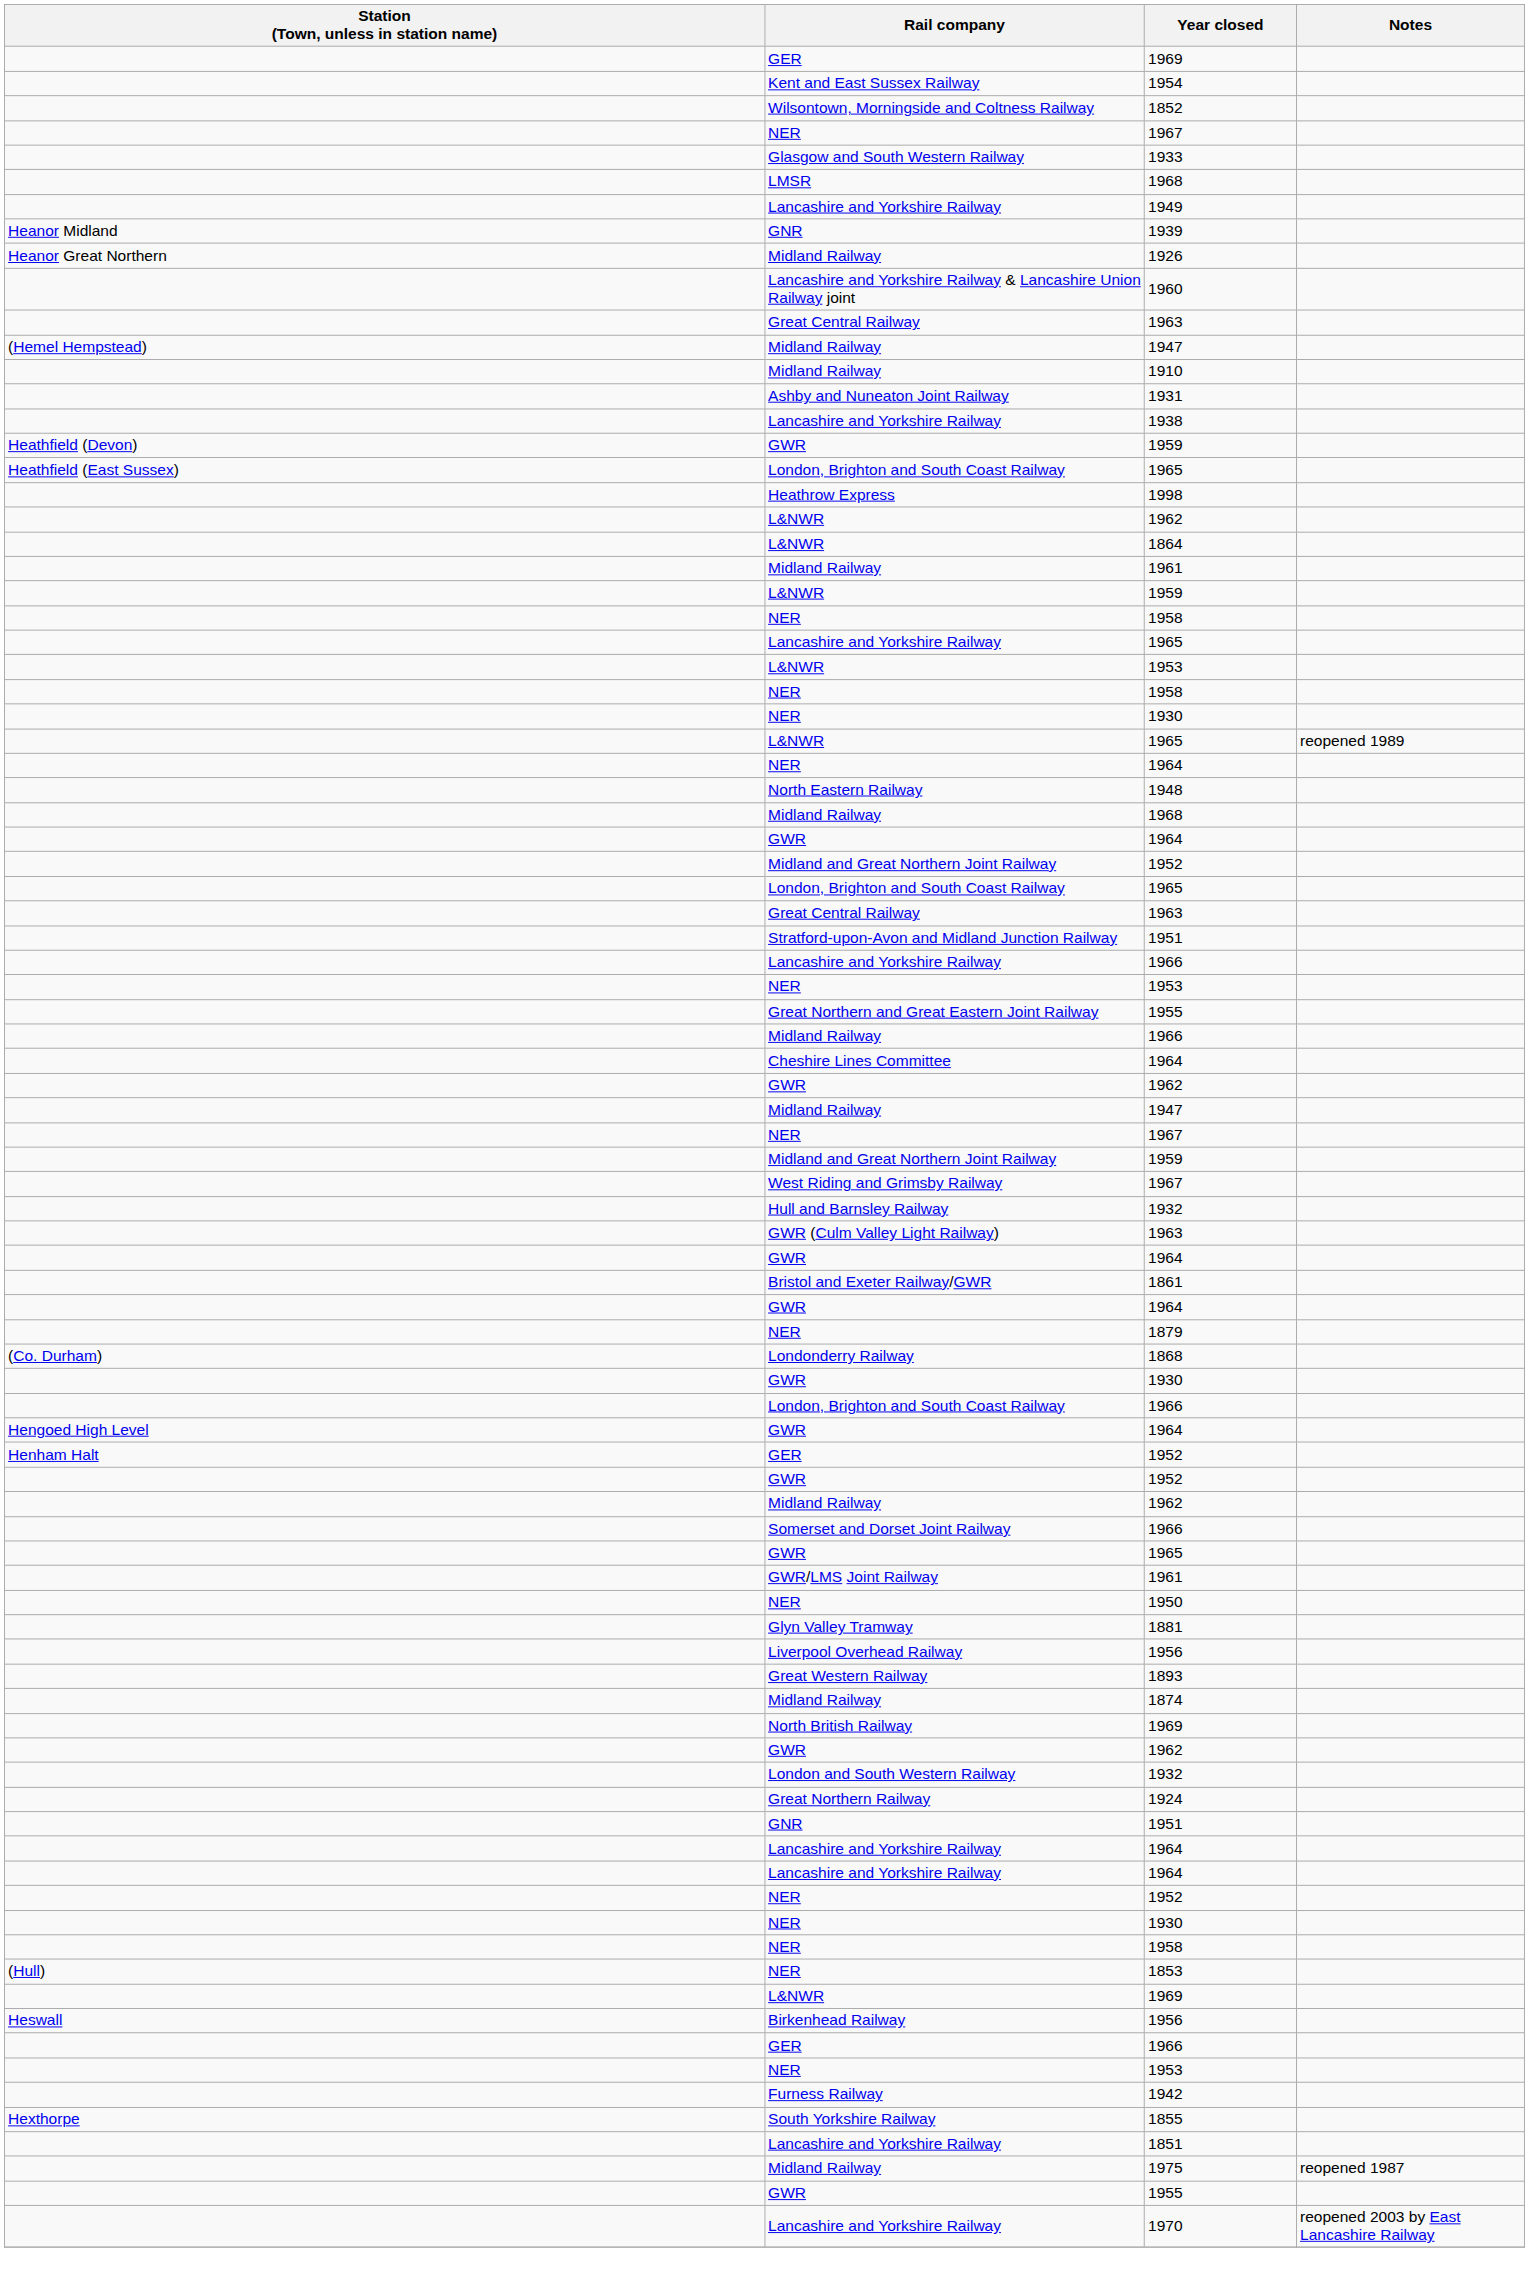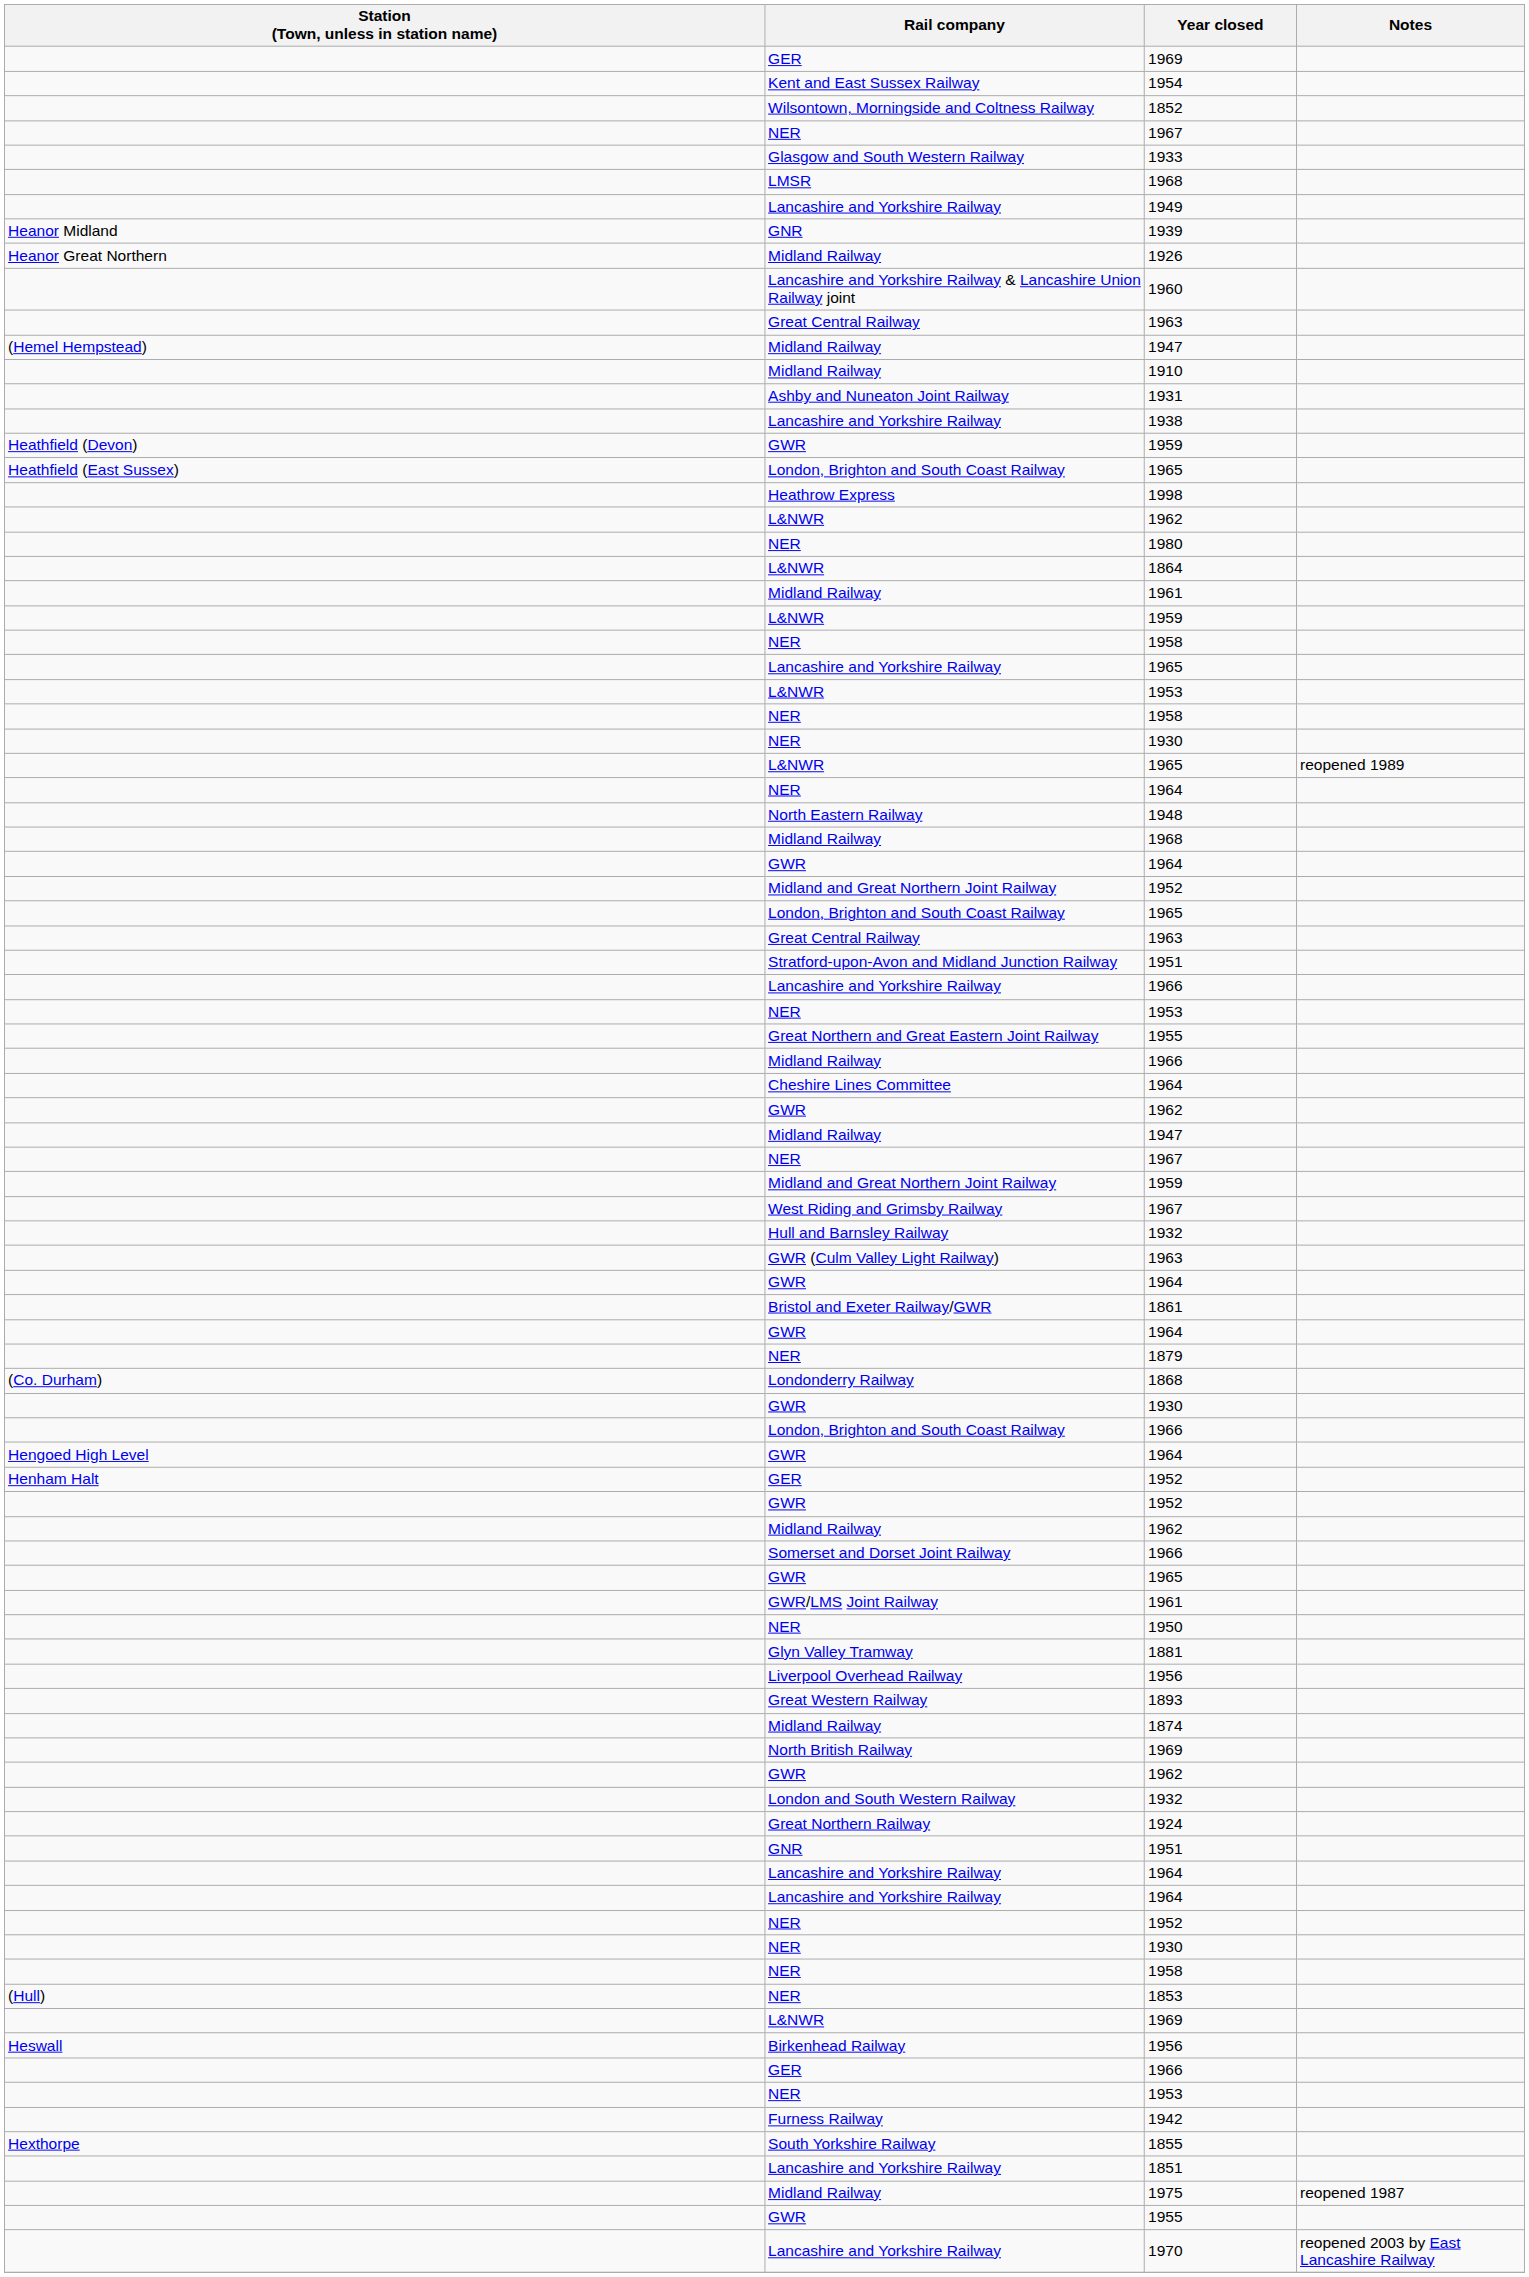+ row: NER | 1980
